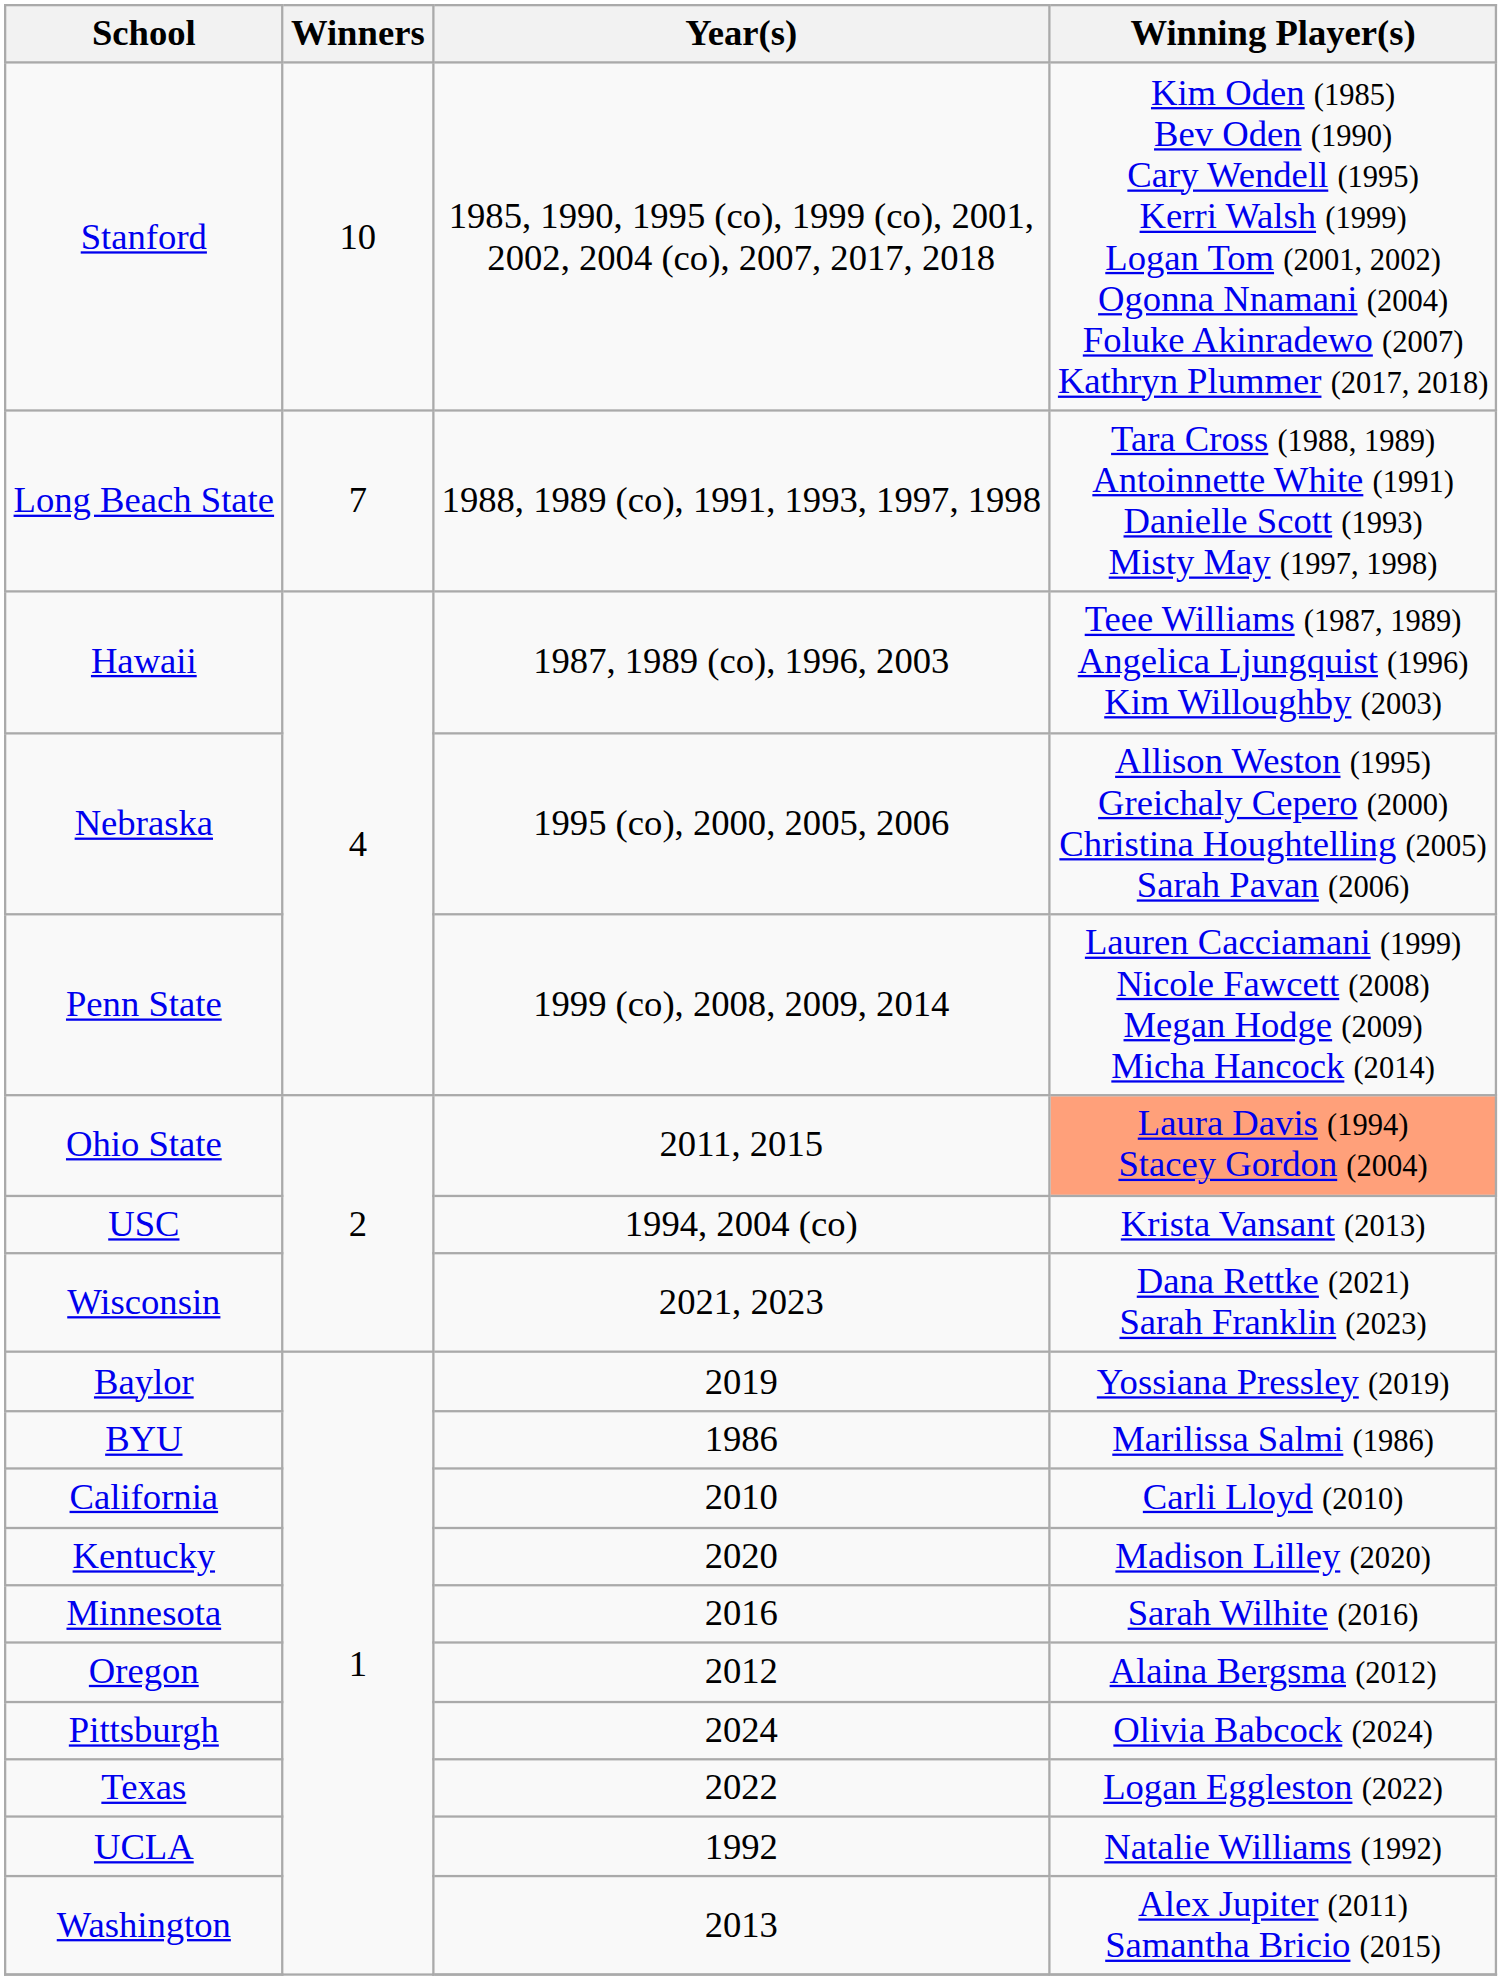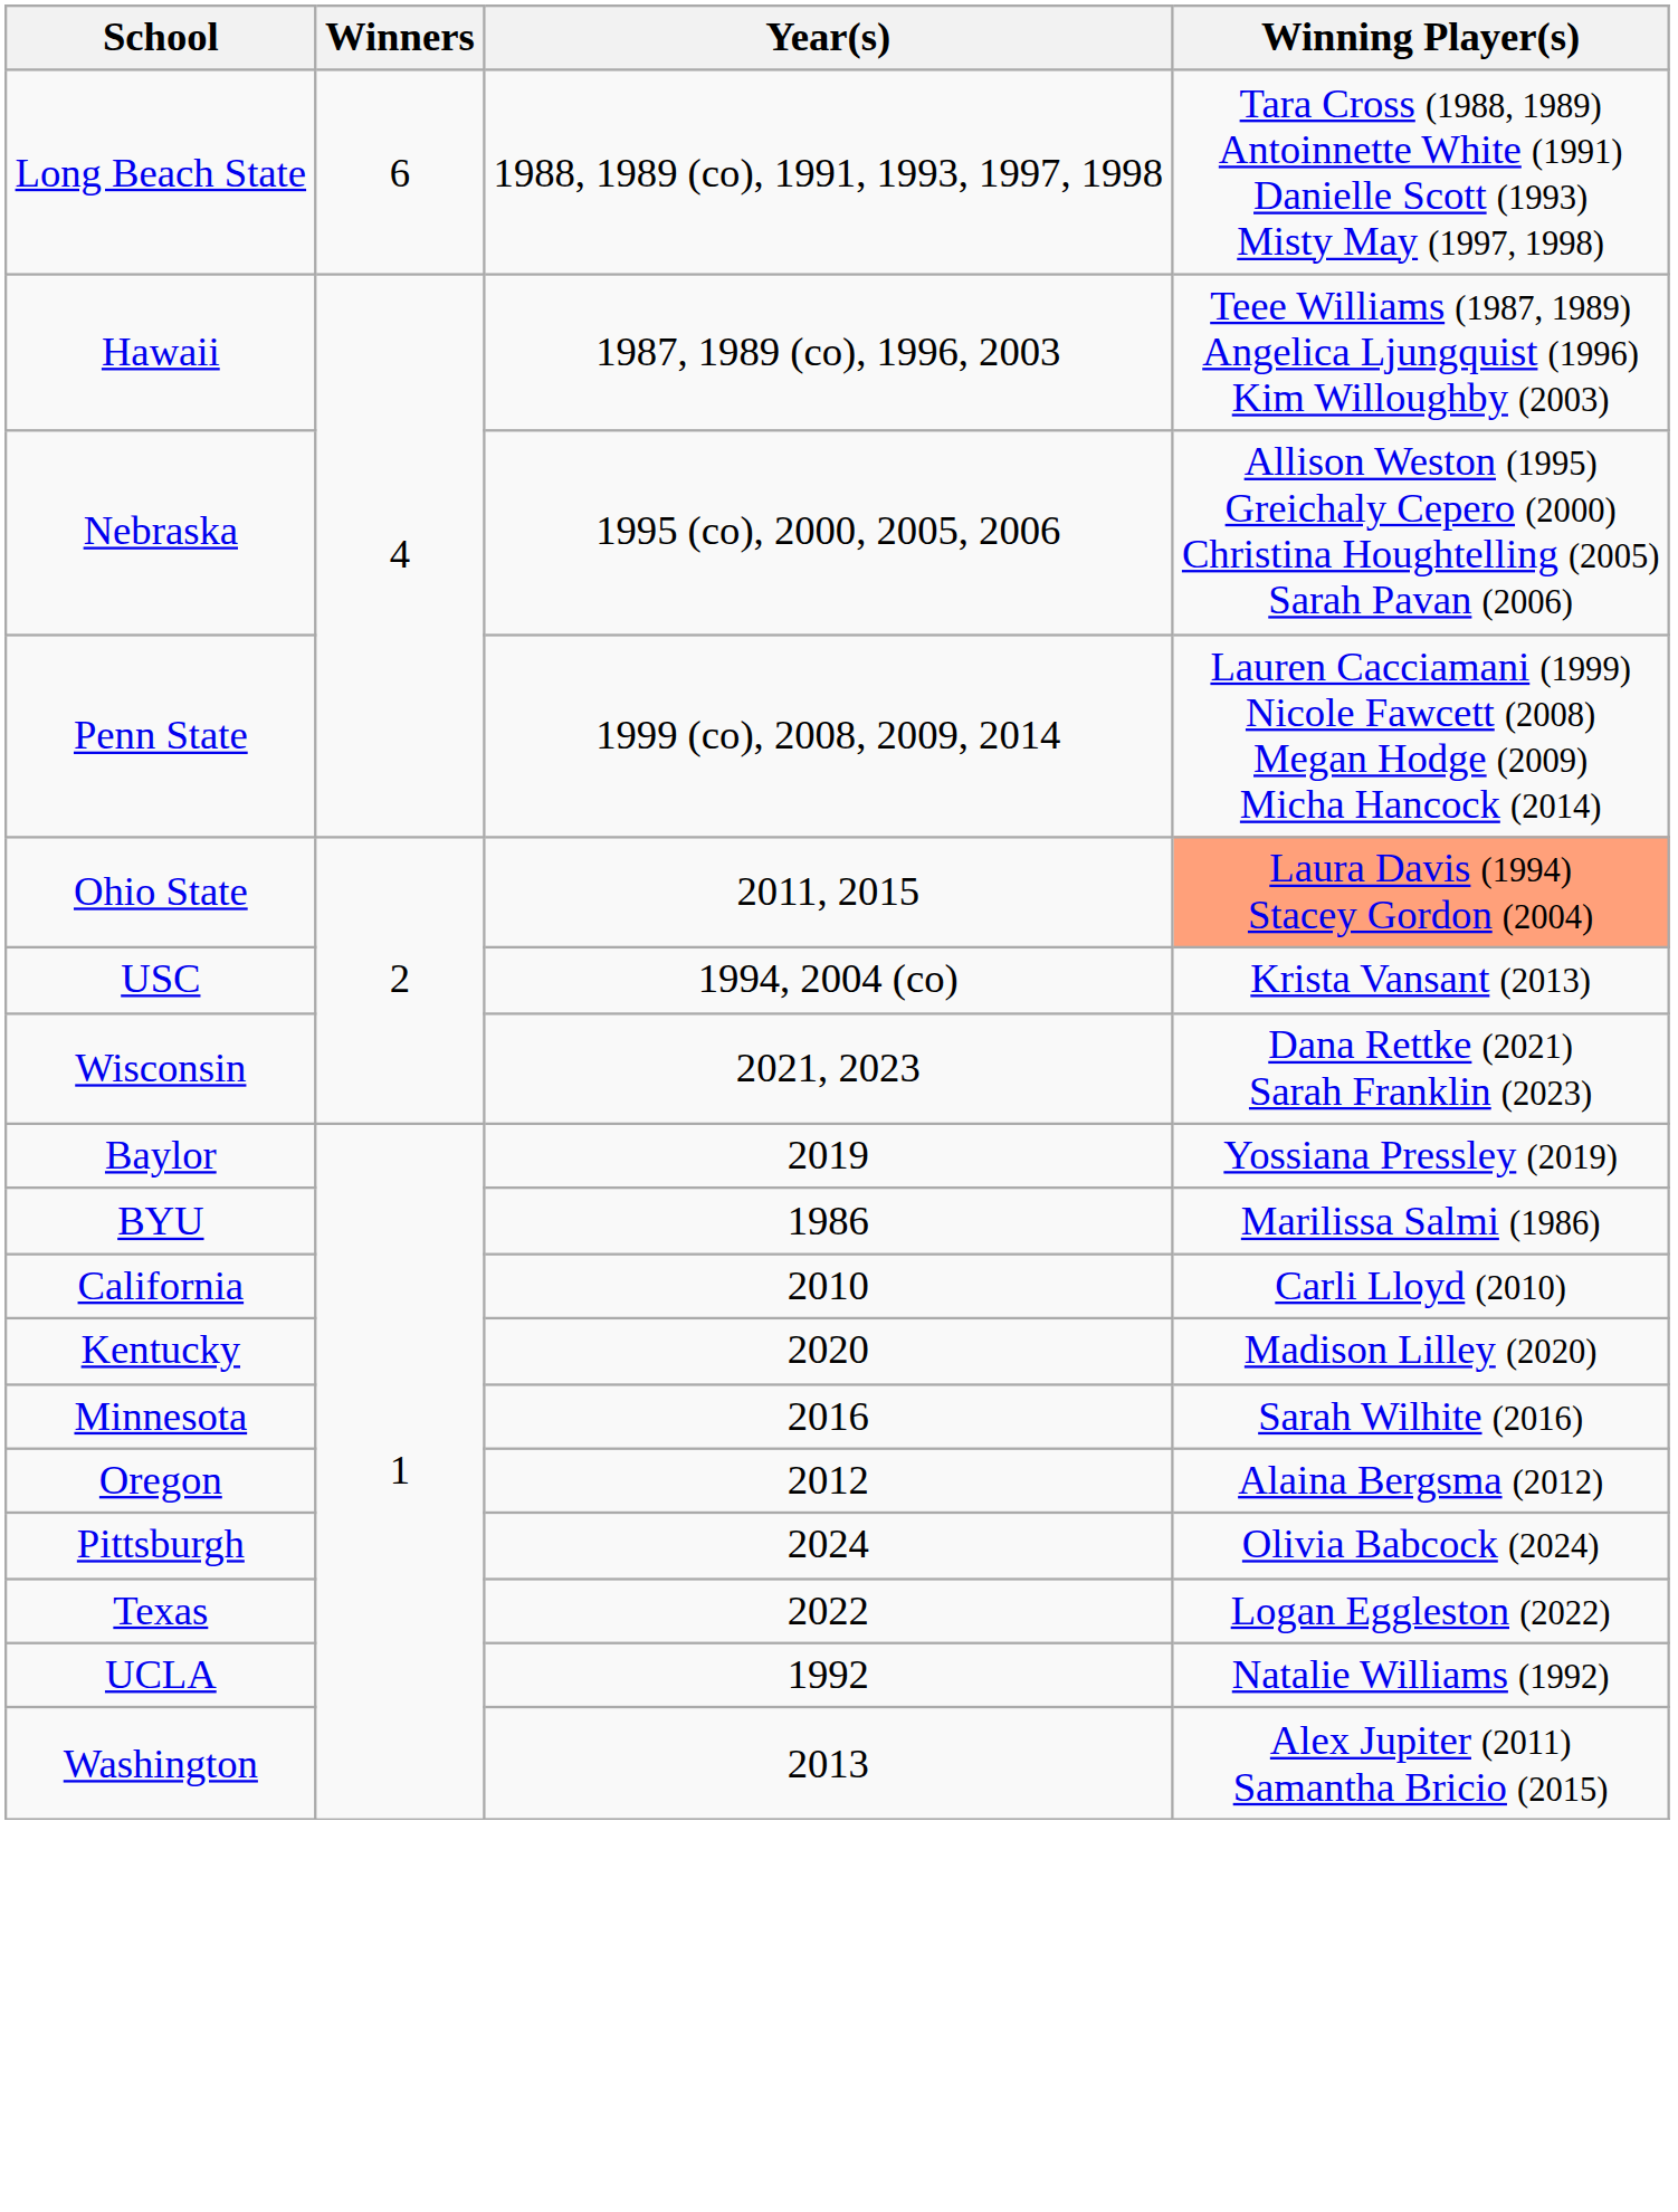- row: Stanford | 10 | 1985, 1990, 1995 (co), 1999 (co), 2001, 2002, 2004 (co), 2007, 2017, 2018 | Kim Oden (1985) Bev Oden (1990) Cary Wendell (1995) Kerri Walsh (1999) Logan Tom (2001, 2002) Ogonna Nnamani (2004) Foluke Akinradewo (2007) Kathryn Plummer (2017, 2018)
Long Beach State | Winners: 7 -> 6
